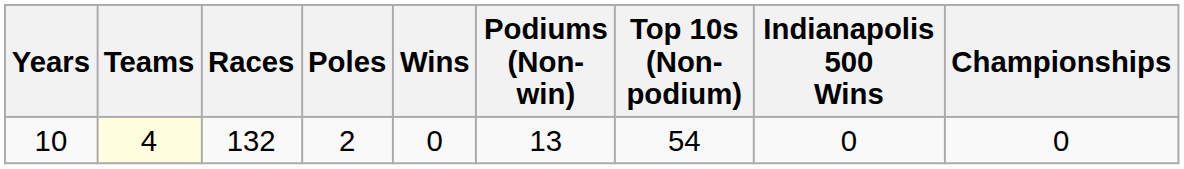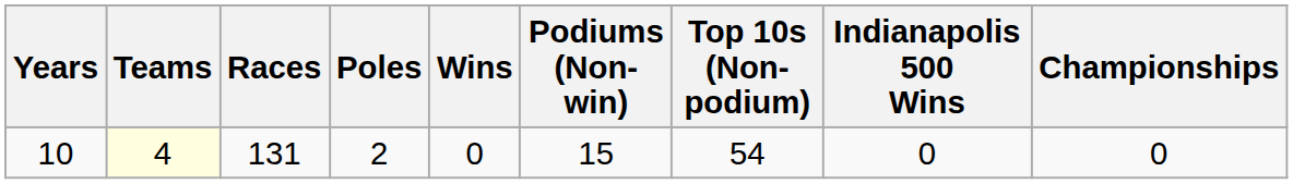10 | Races: 132 -> 131
10 | Podiums (Non-win): 13 -> 15
